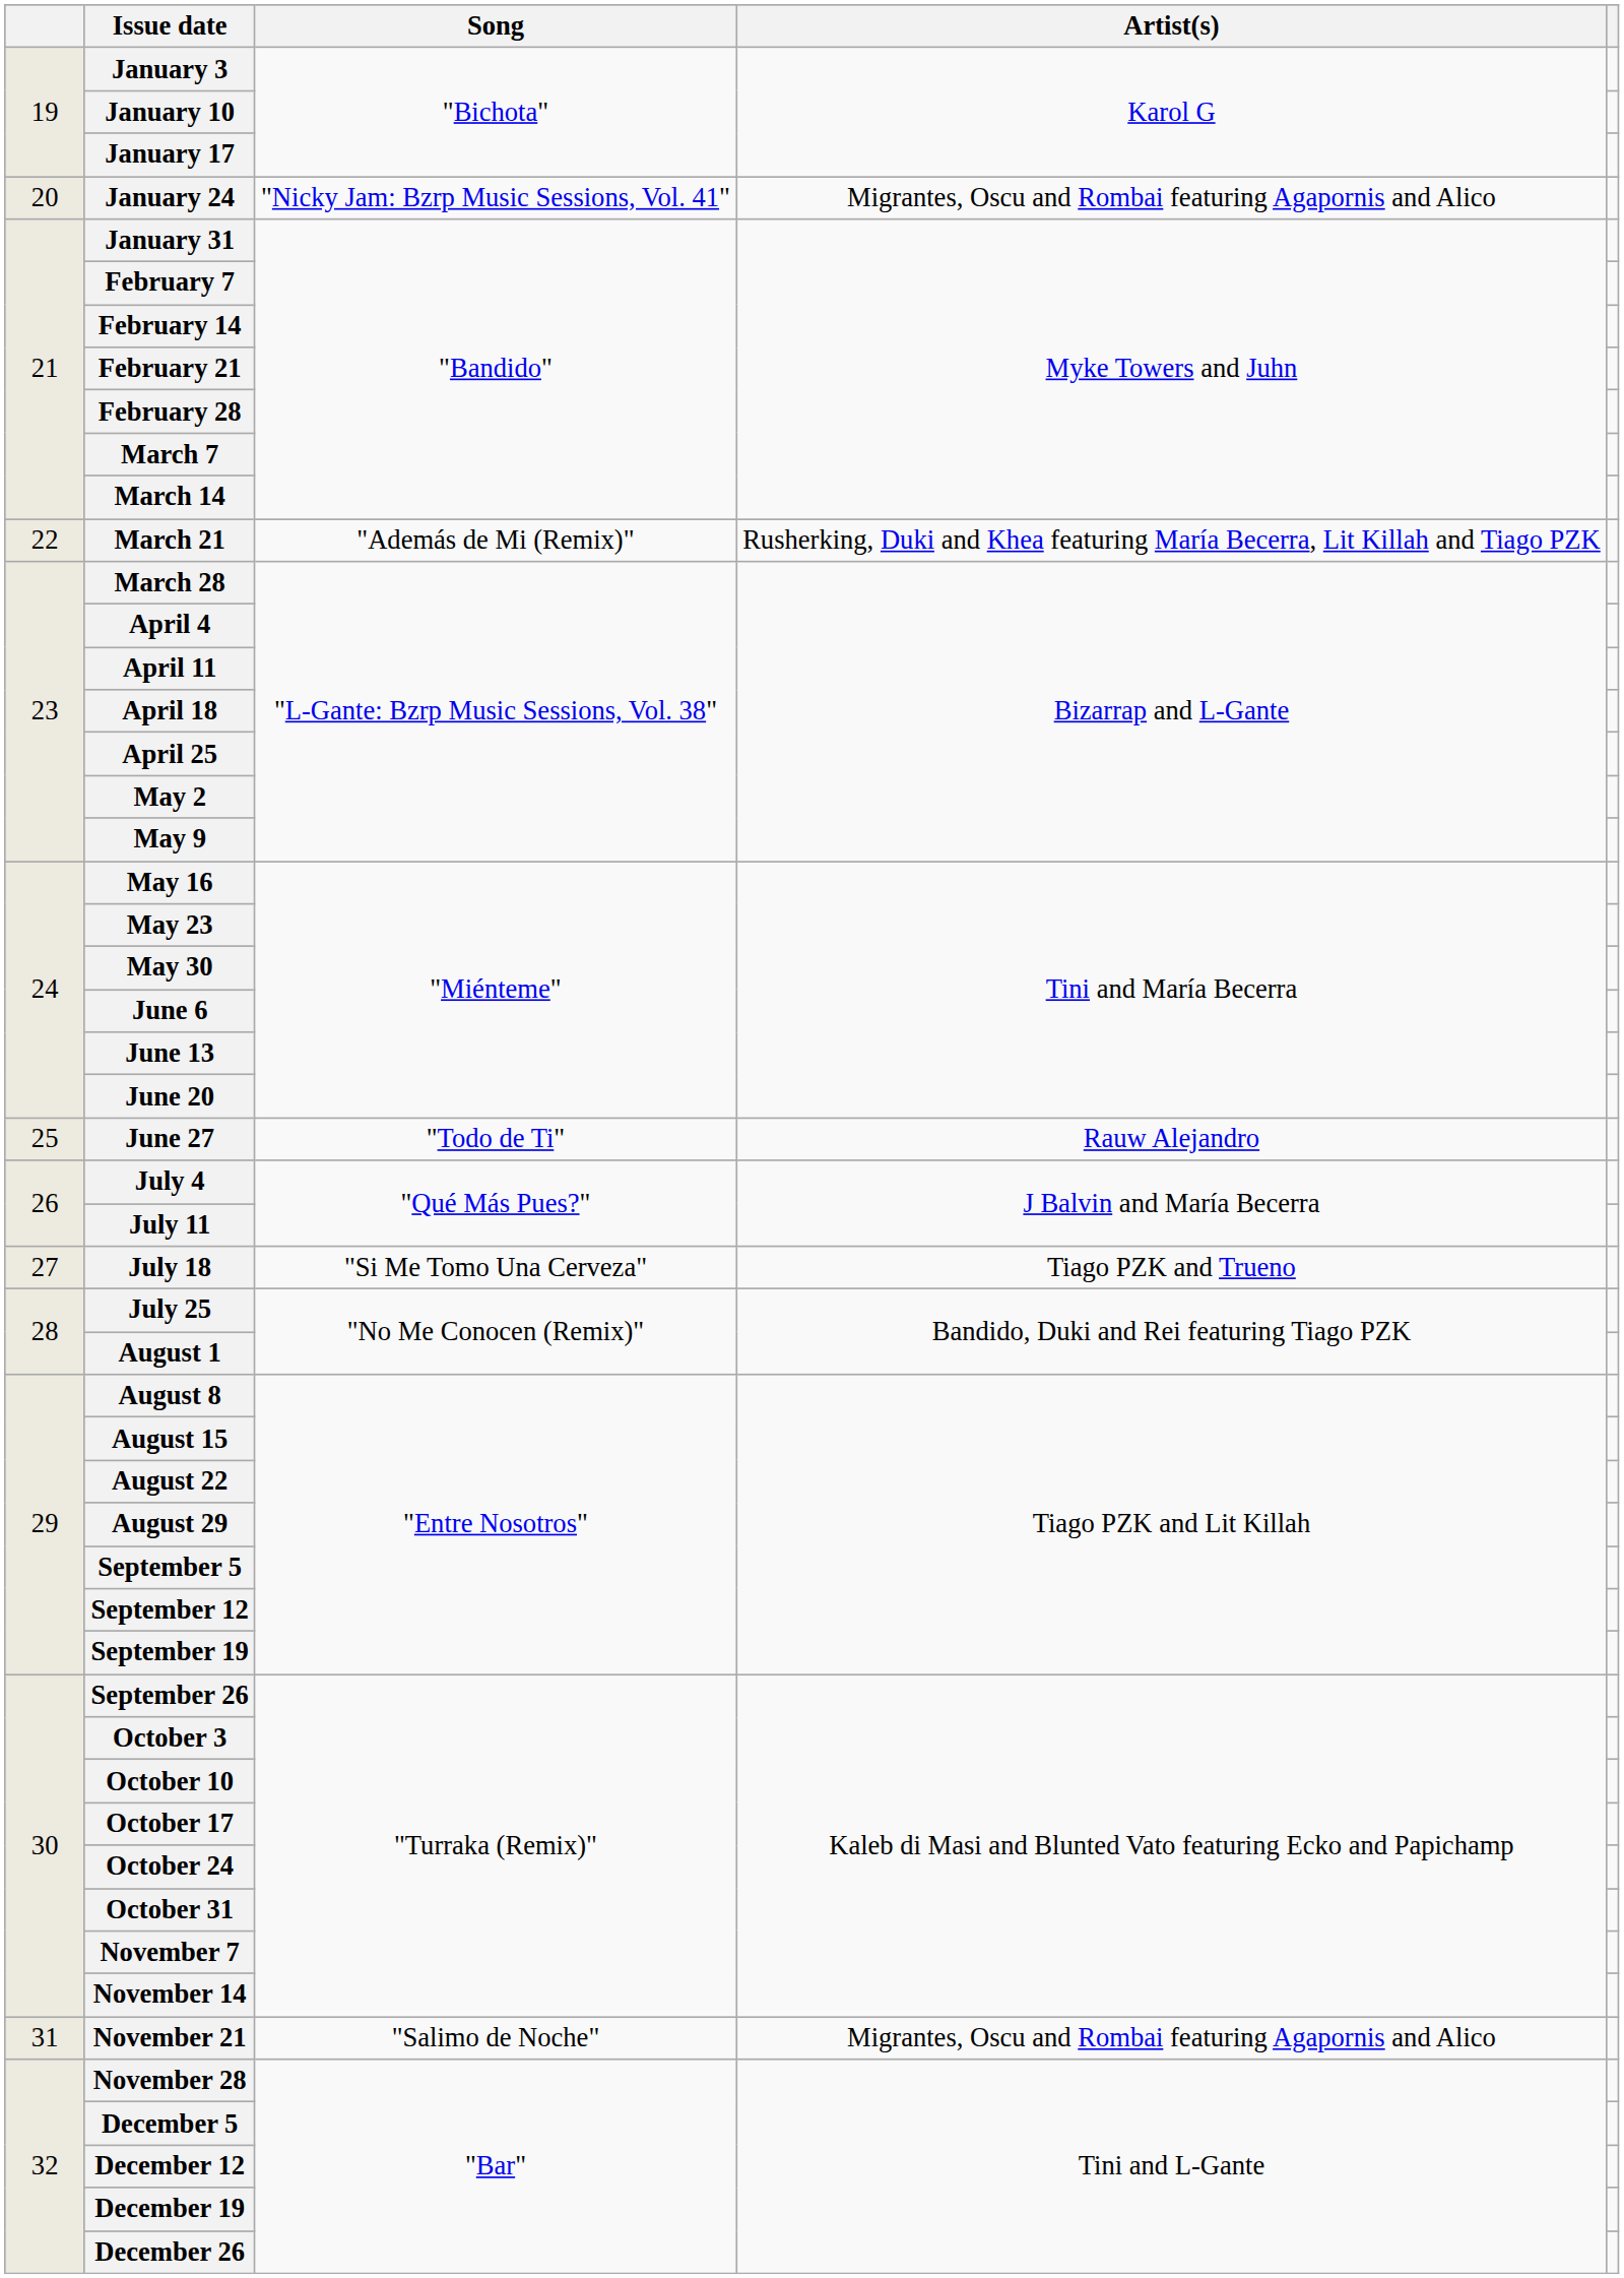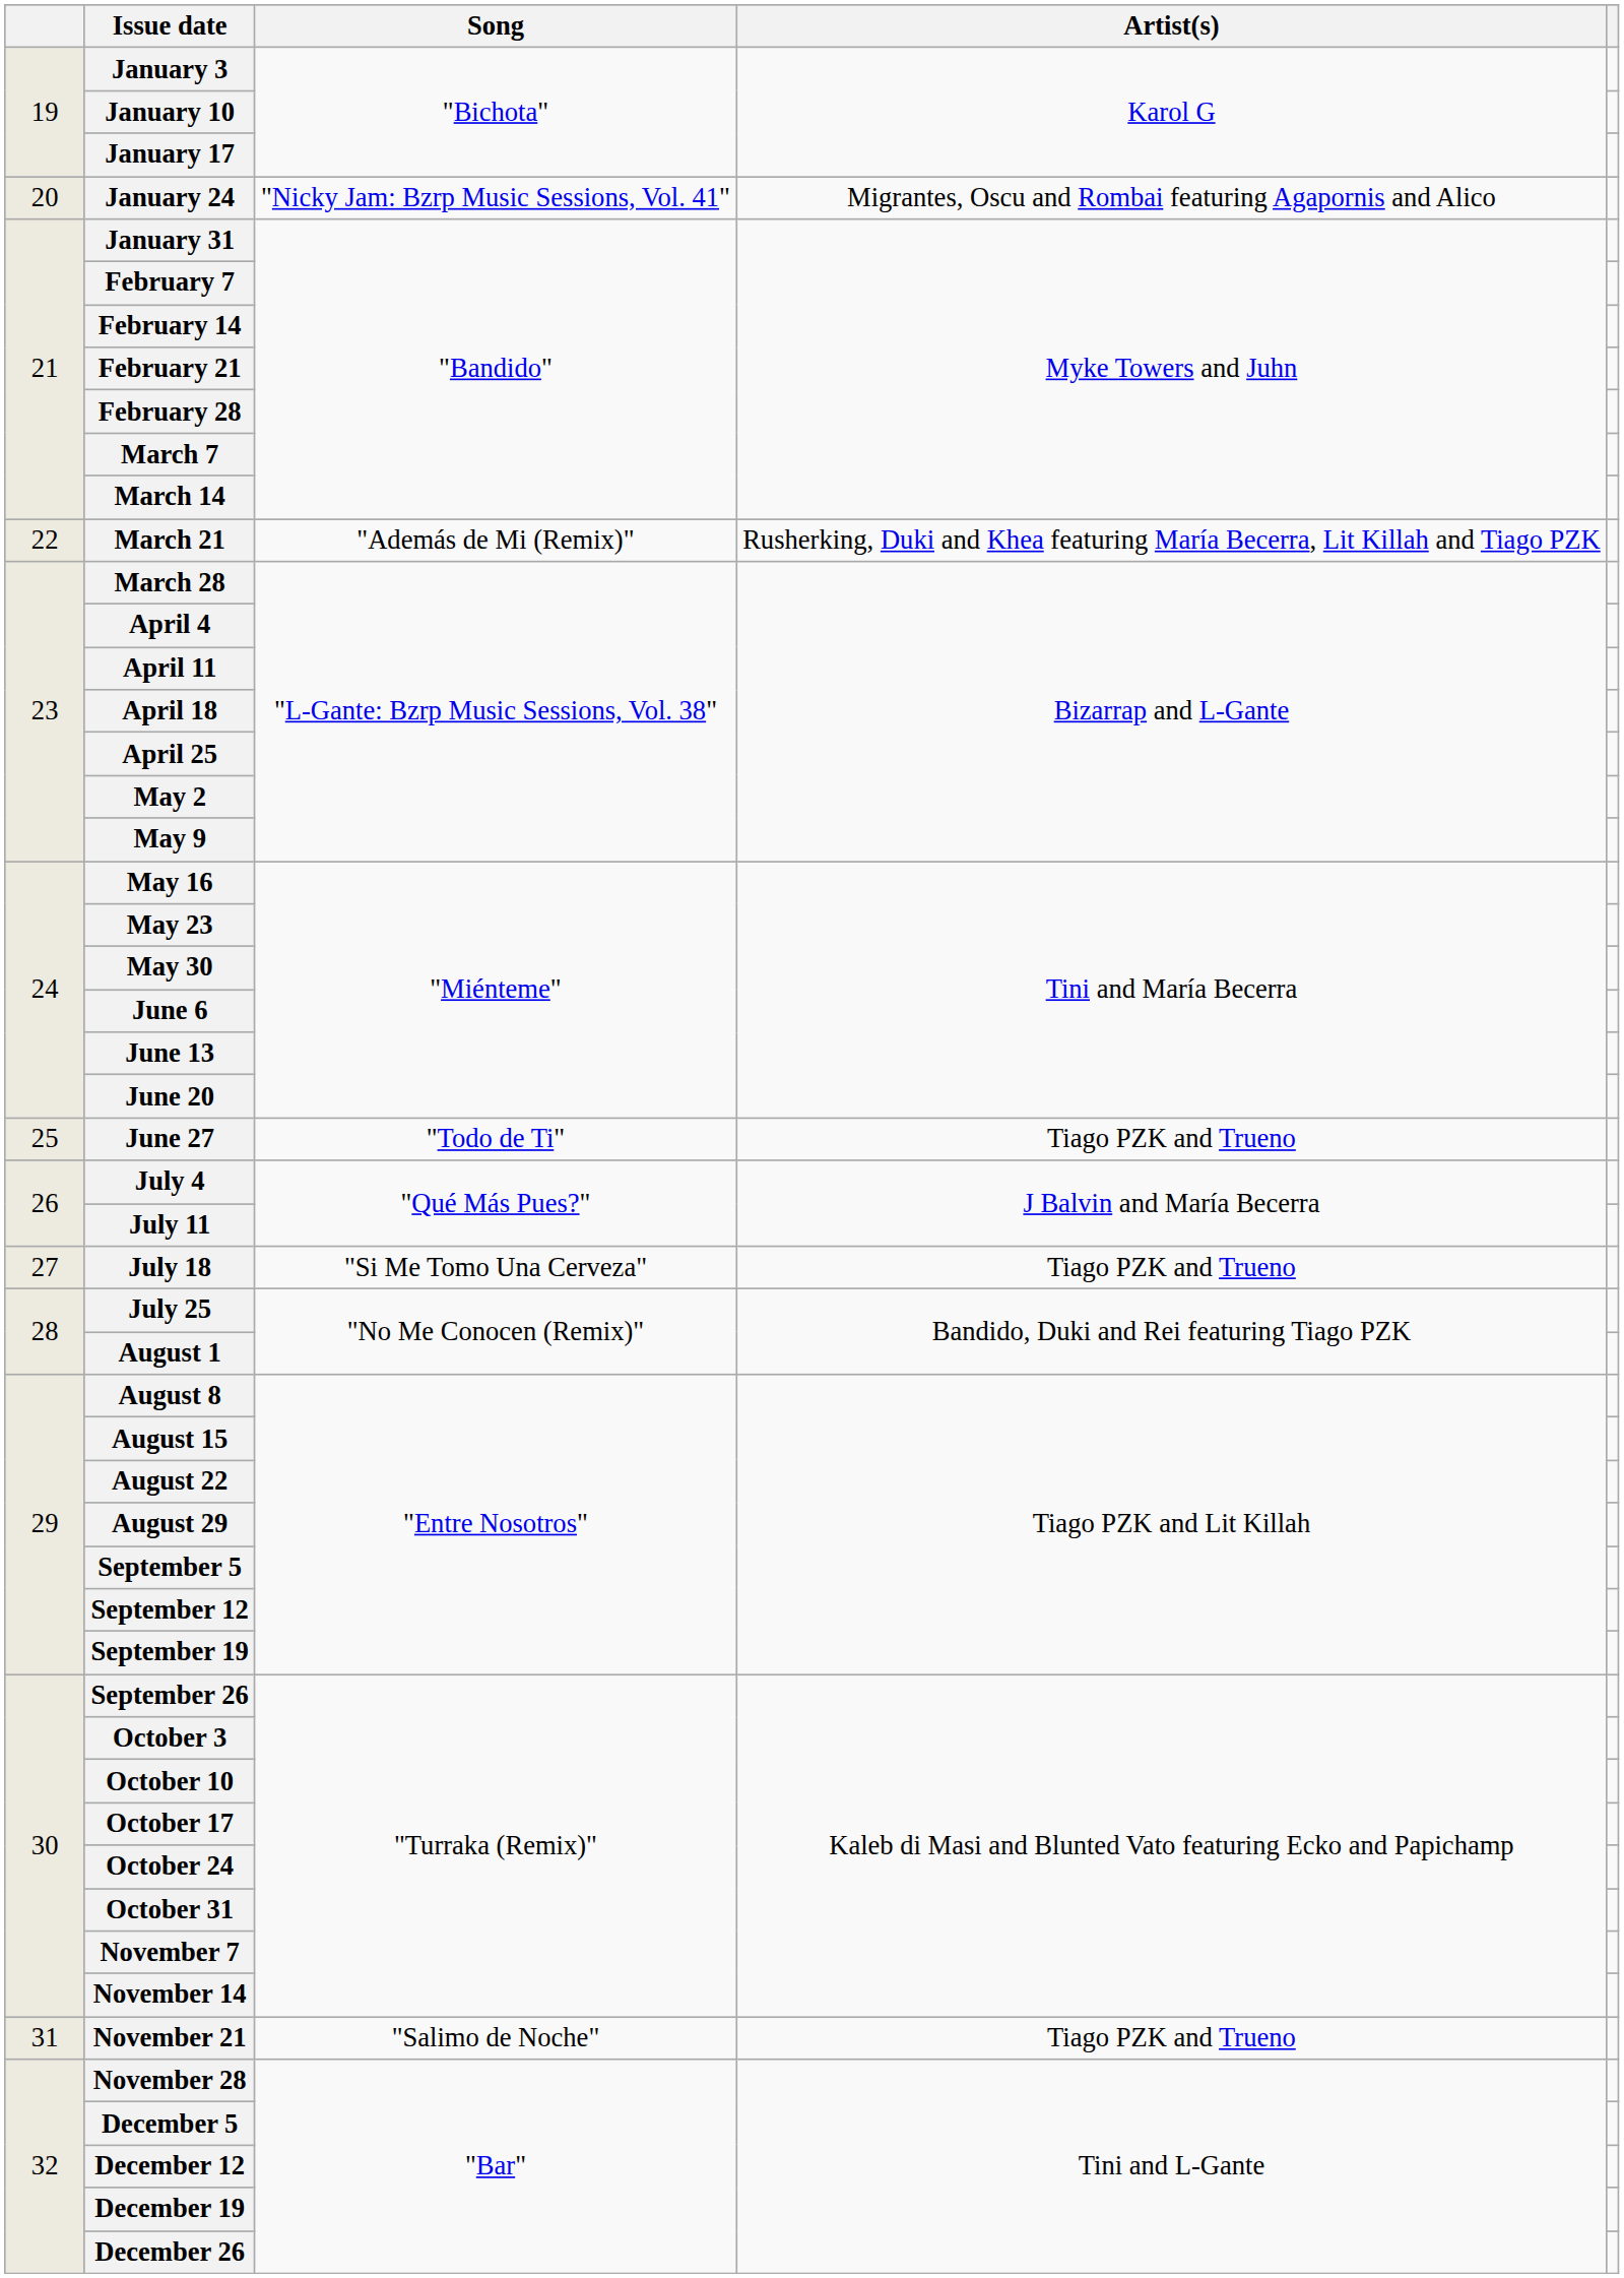June 27 | Artist(s): Rauw Alejandro -> Tiago PZK and Trueno
November 21 | Artist(s): Migrantes, Oscu and Rombai featuring Agapornis and Alico -> Tiago PZK and Trueno
